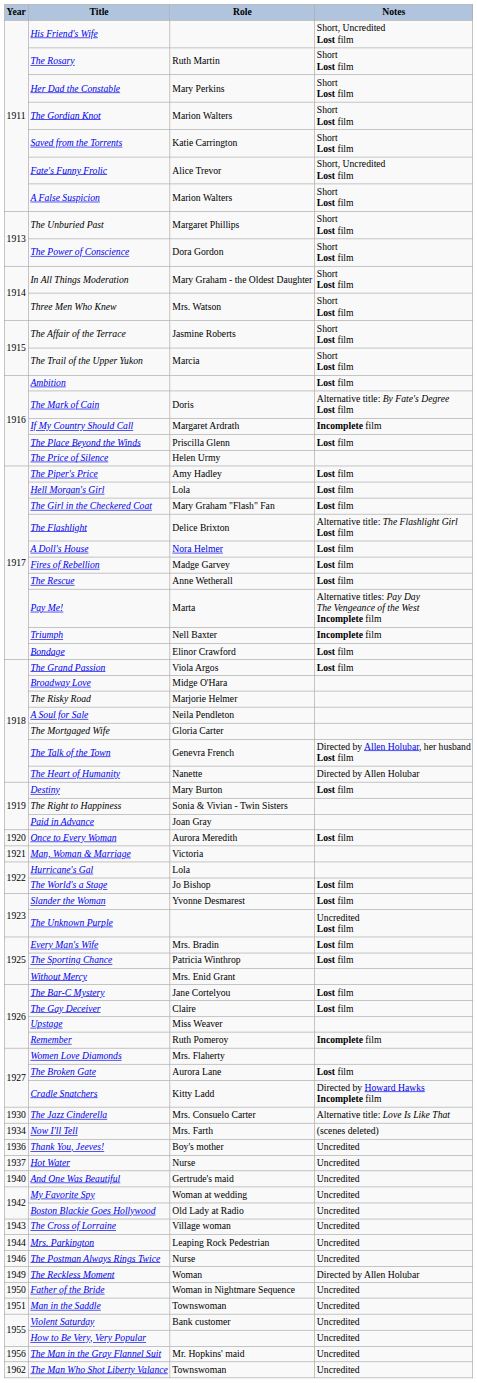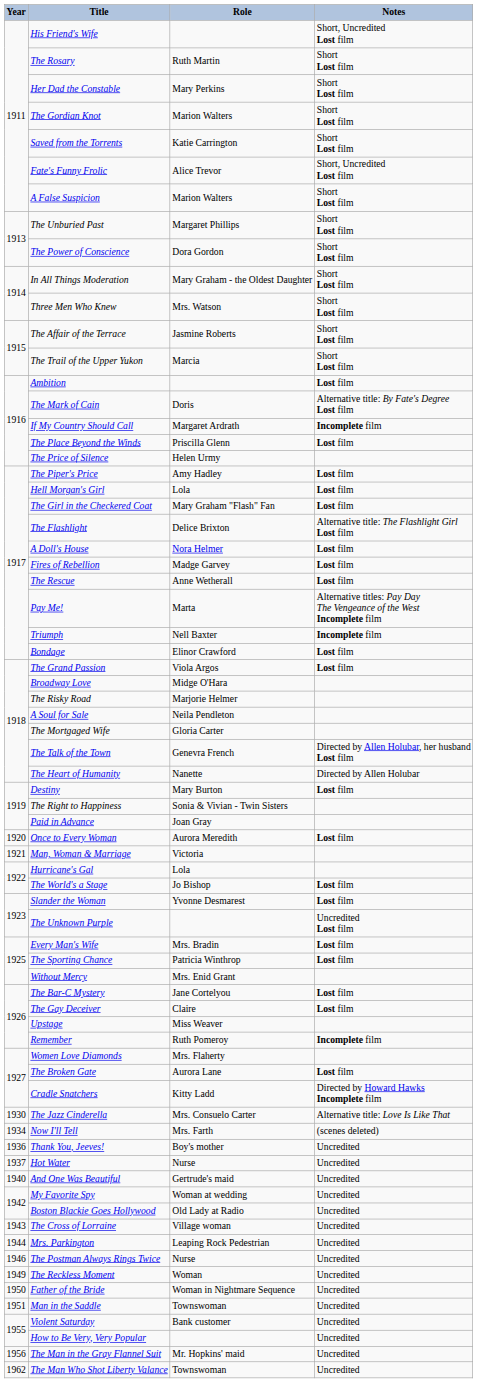The Reckless Moment | Notes: Directed by Allen Holubar -> Uncredited
